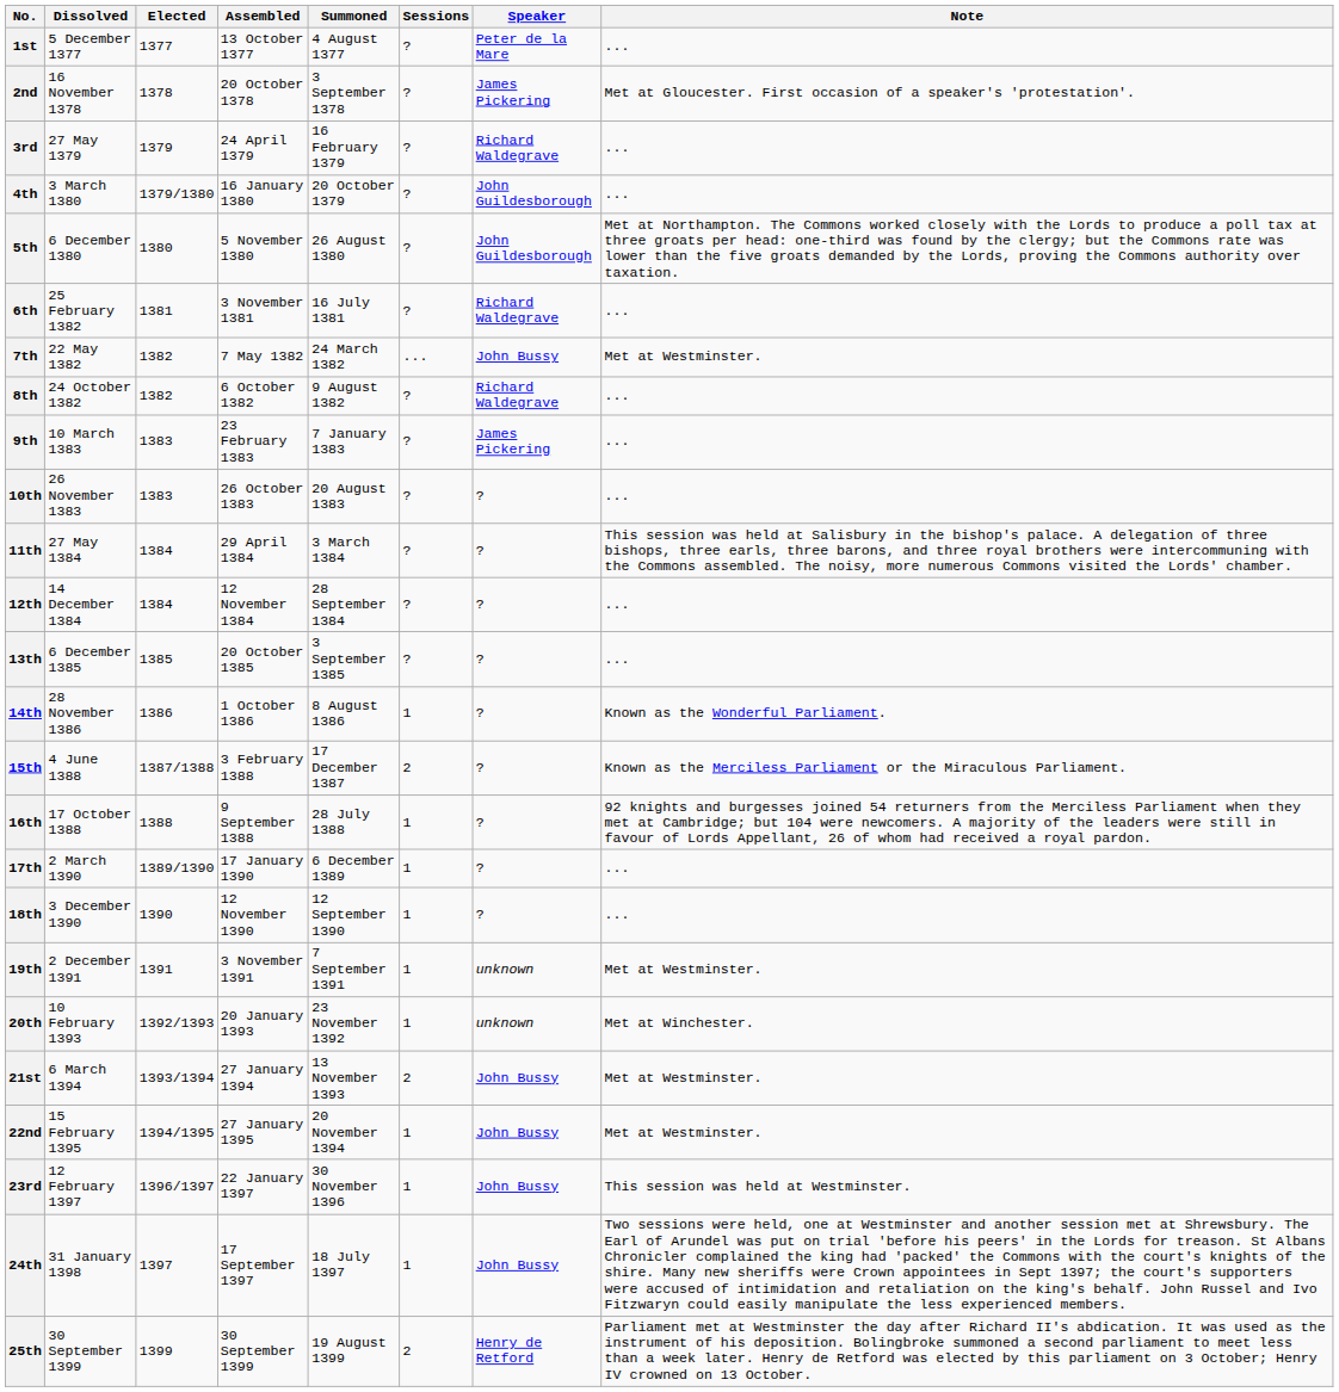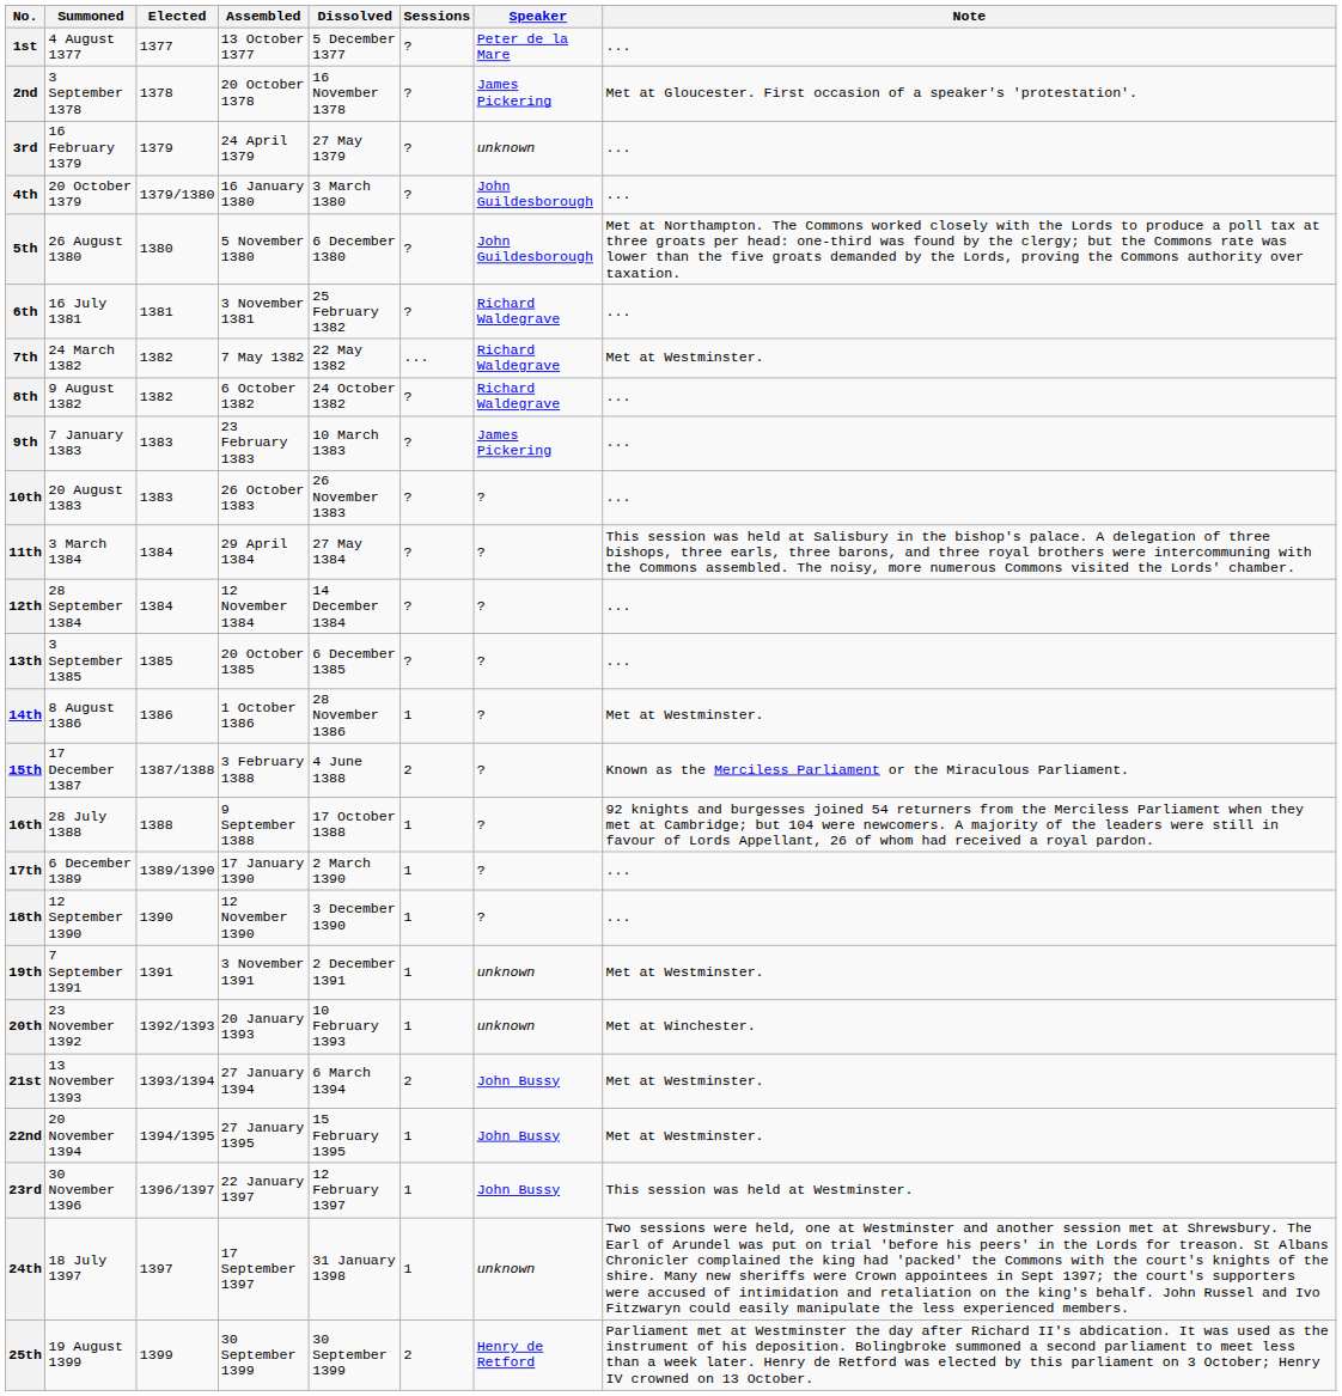columns swapped: Summoned <-> Dissolved
3rd | Speaker: Richard Waldegrave -> unknown
7th | Speaker: John Bussy -> Richard Waldegrave
14th | Note: Known as the Wonderful Parliament. -> Met at Westminster.
24th | Speaker: John Bussy -> unknown
